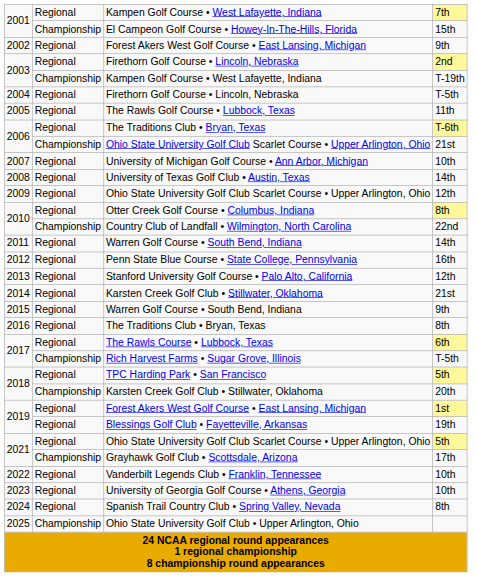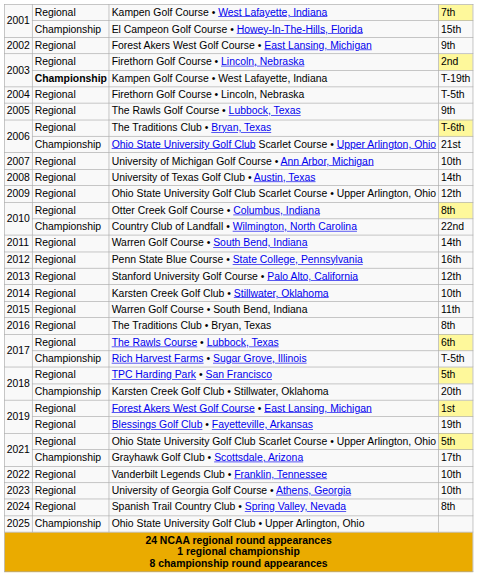2003 / Kampen Golf Course • West Lafayette, Indiana | column 2: normal -> bold
2005 | column 4: 11th -> 9th
2014 | column 4: 21st -> 10th
2015 | column 4: 9th -> 11th
